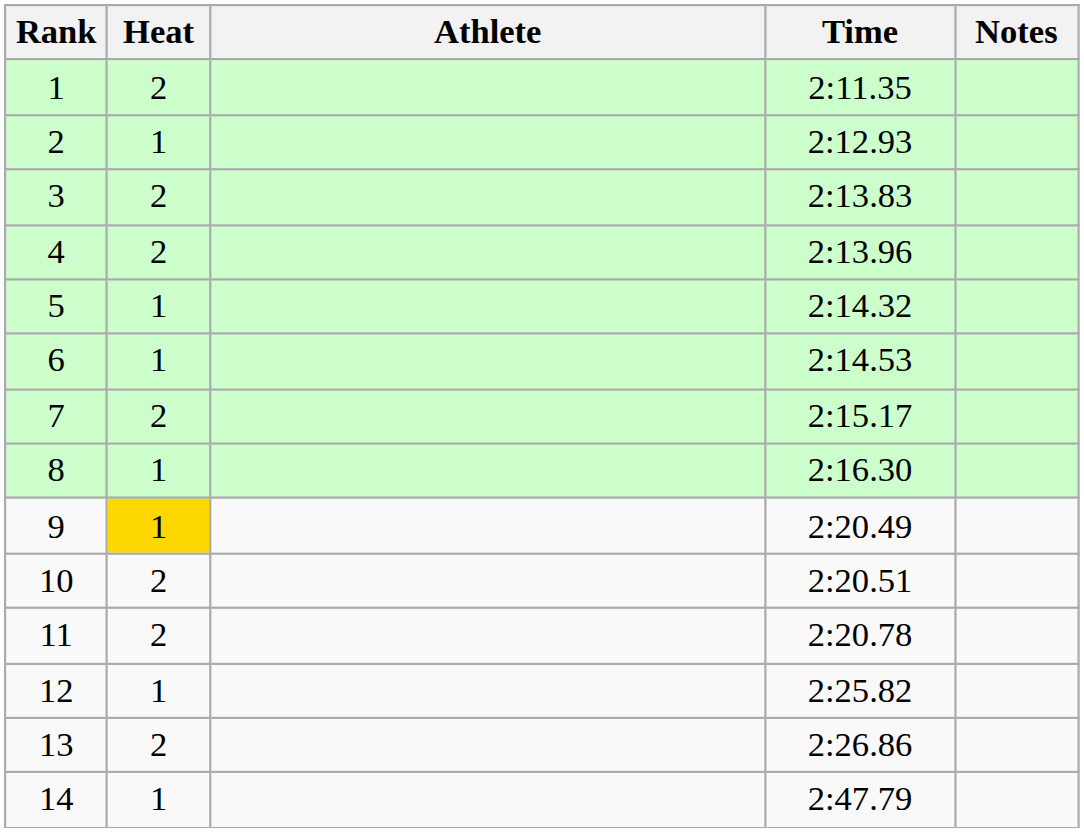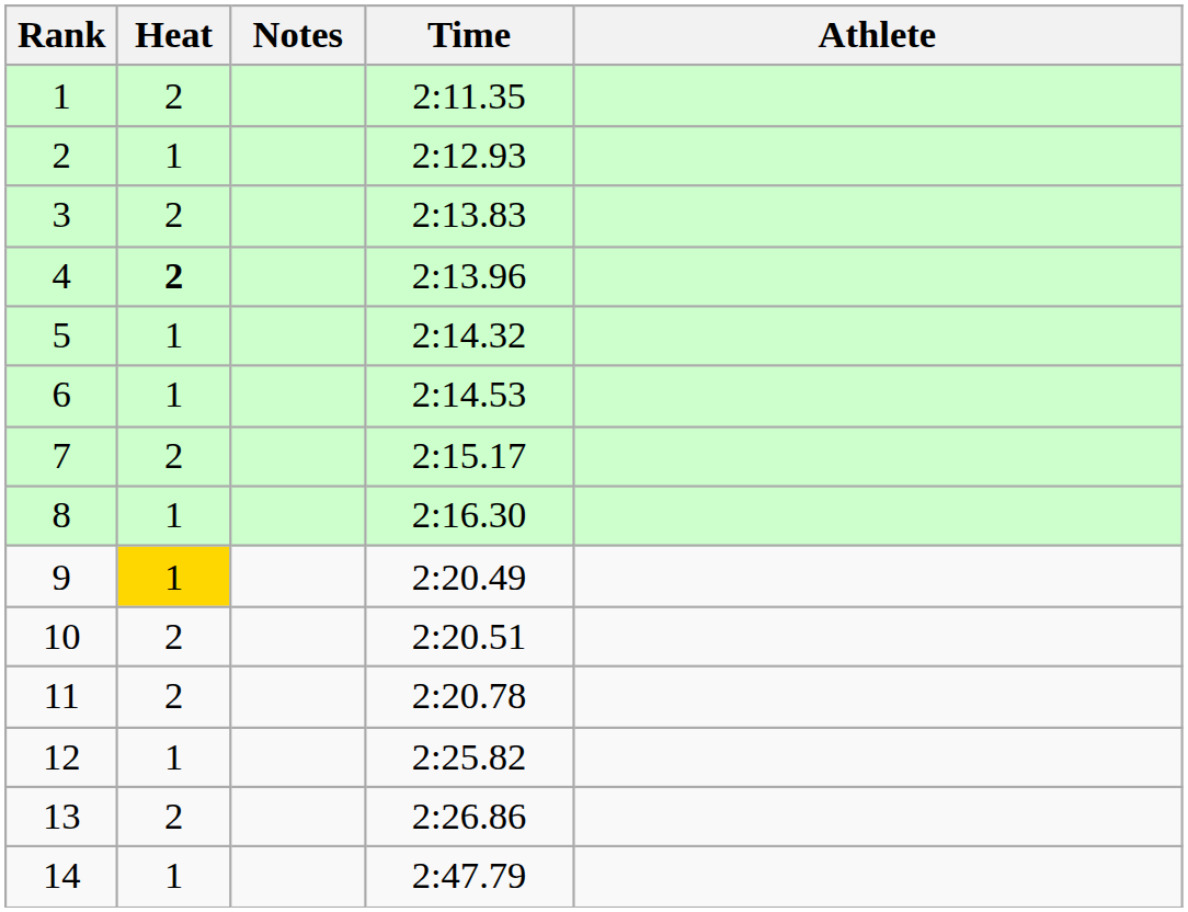columns swapped: Athlete <-> Notes
4 | Heat: normal -> bold
